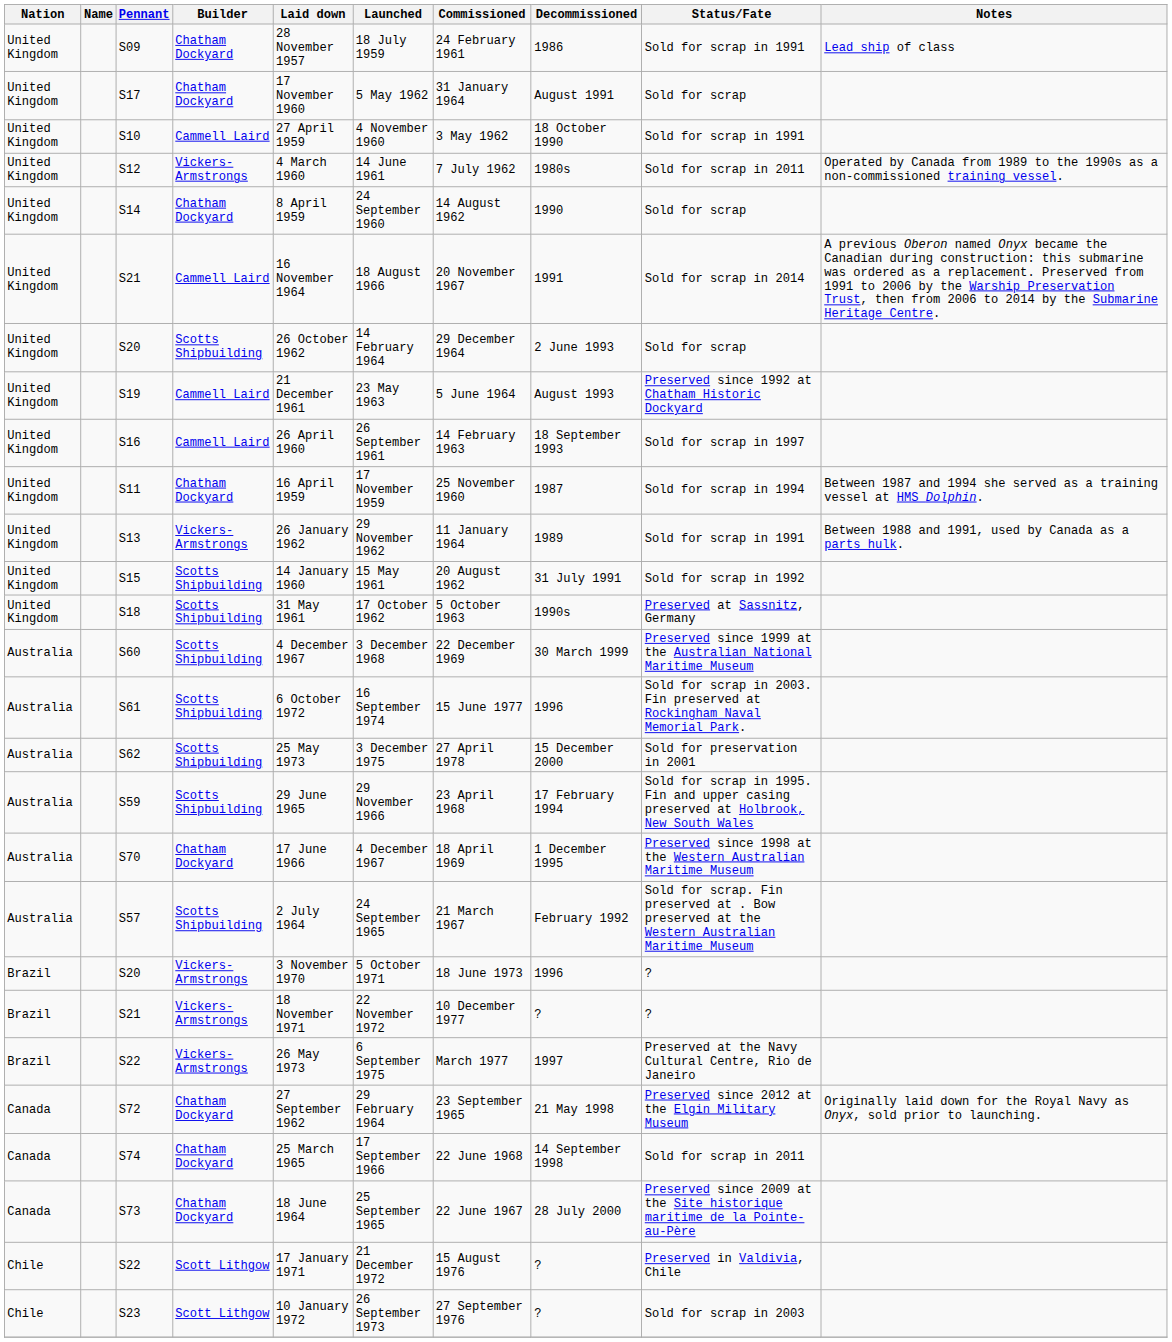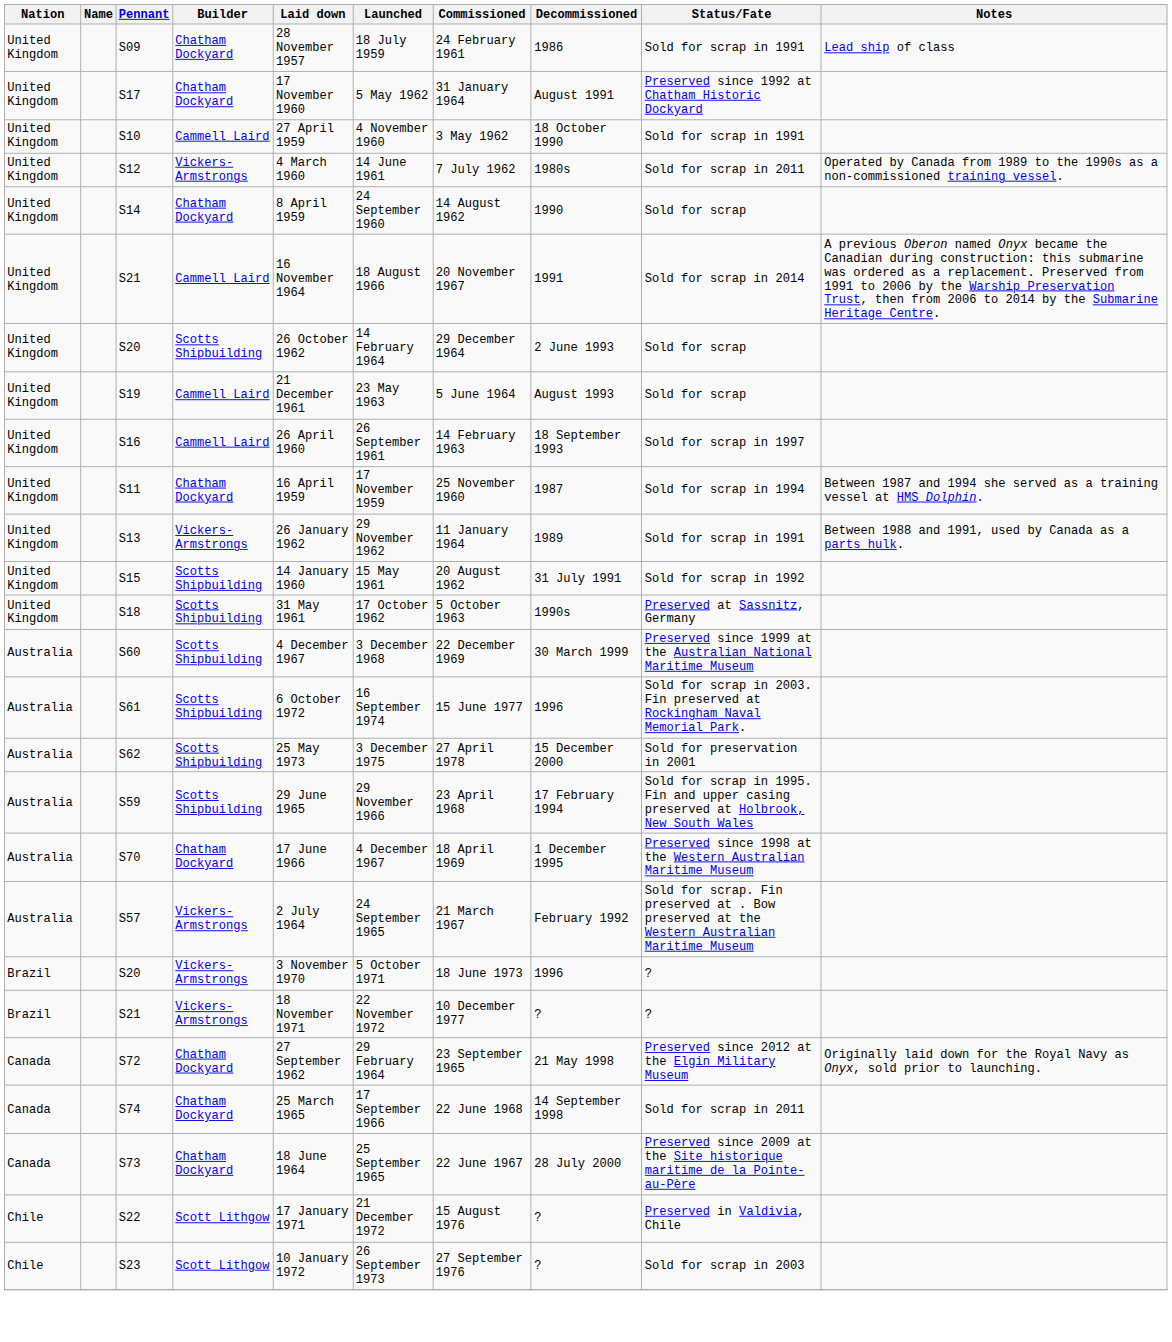S17 | Status/Fate: Sold for scrap -> Preserved since 1992 at Chatham Historic Dockyard
S19 | Status/Fate: Preserved since 1992 at Chatham Historic Dockyard -> Sold for scrap
S57 | Builder: Scotts Shipbuilding -> Vickers-Armstrongs
- row: Brazil | S22 | Vickers-Armstrongs | 26 May 1973 | 6 September 1975 | March 1977 | 1997 | Preserved at the Navy Cultural Centre, Rio de Janeiro
